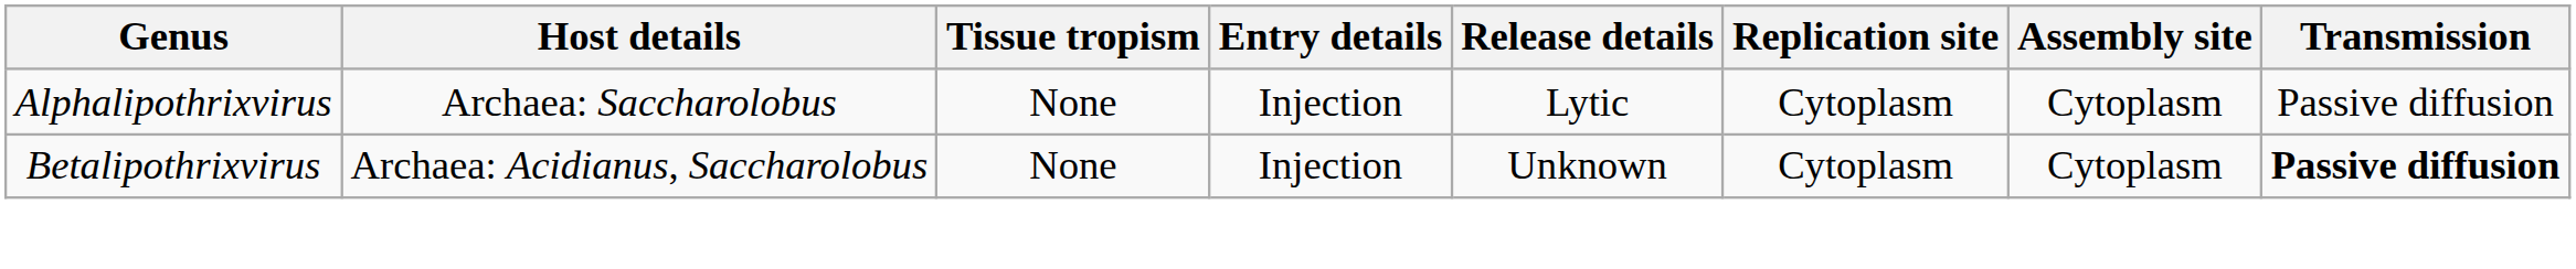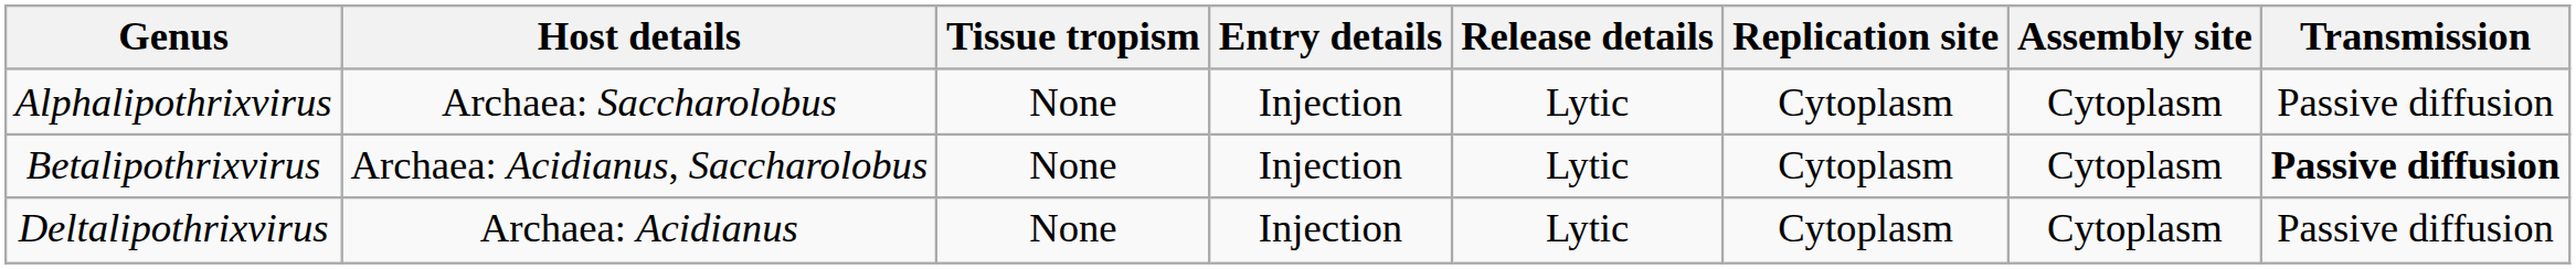Betalipothrixvirus | Release details: Unknown -> Lytic
+ row: Deltalipothrixvirus | Archaea: Acidianus | None | Injection | Lytic | Cytoplasm | Cytoplasm | Passive diffusion
